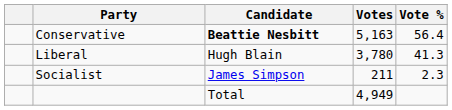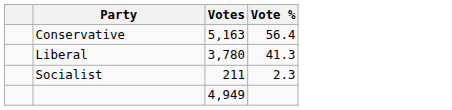- column: Candidate | Beattie Nesbitt | Hugh Blain | James Simpson | Total
